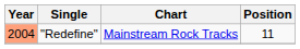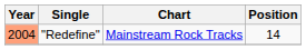"Redefine" | Position: 11 -> 14
